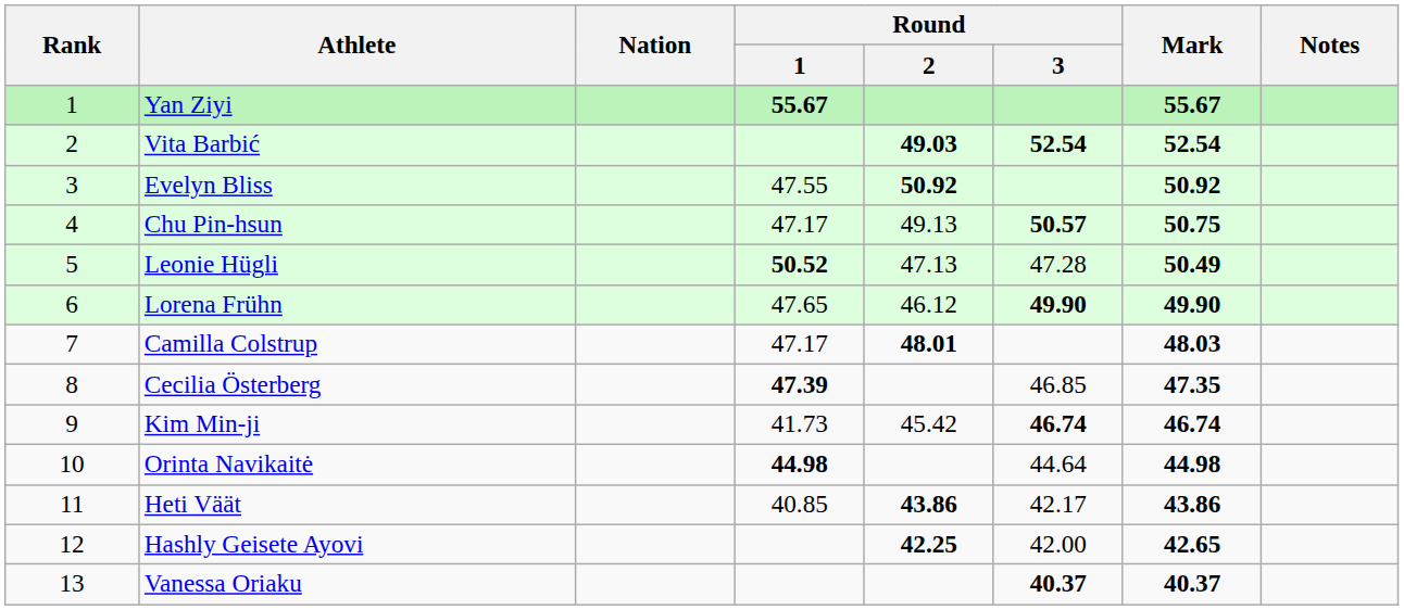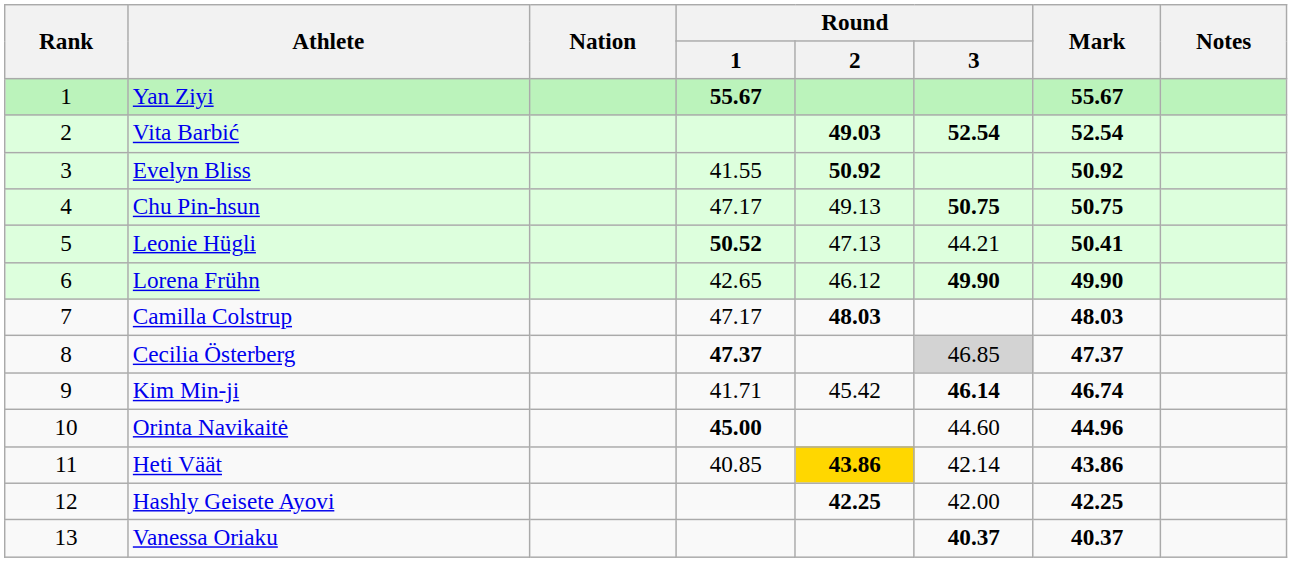Evelyn Bliss | Round / 1: 47.55 -> 41.55
Chu Pin-hsun | Round / 3: 50.57 -> 50.75
Leonie Hügli | Round / 3: 47.28 -> 44.21
Leonie Hügli | Mark: 50.49 -> 50.41
Lorena Frühn | Round / 1: 47.65 -> 42.65
Camilla Colstrup | Round / 2: 48.01 -> 48.03
Cecilia Österberg | Round / 1: 47.39 -> 47.37
Cecilia Österberg | Round / 3: no background -> lightgrey background
Cecilia Österberg | Mark: 47.35 -> 47.37
Kim Min-ji | Round / 1: 41.73 -> 41.71
Kim Min-ji | Round / 3: 46.74 -> 46.14
Orinta Navikaitė | Round / 1: 44.98 -> 45.00
Orinta Navikaitė | Round / 3: 44.64 -> 44.60
Orinta Navikaitė | Mark: 44.98 -> 44.96
Heti Väät | Round / 2: no background -> gold background
Heti Väät | Round / 3: 42.17 -> 42.14
Hashly Geisete Ayovi | Mark: 42.65 -> 42.25
